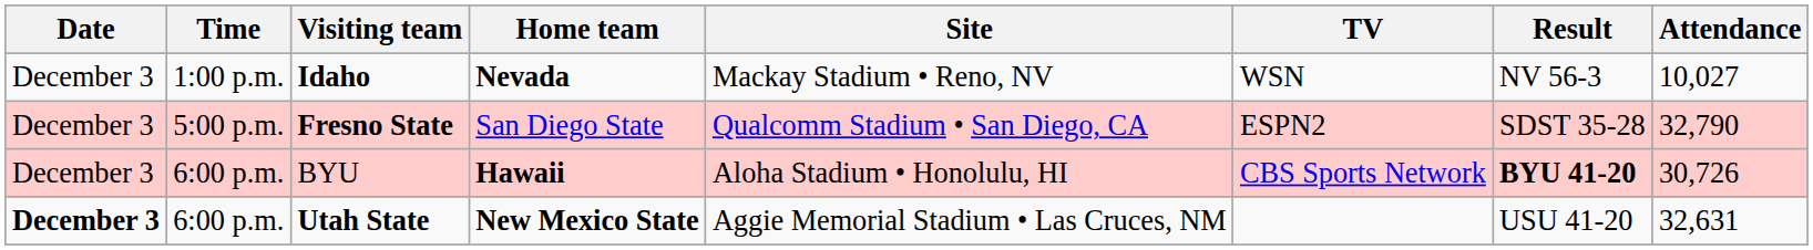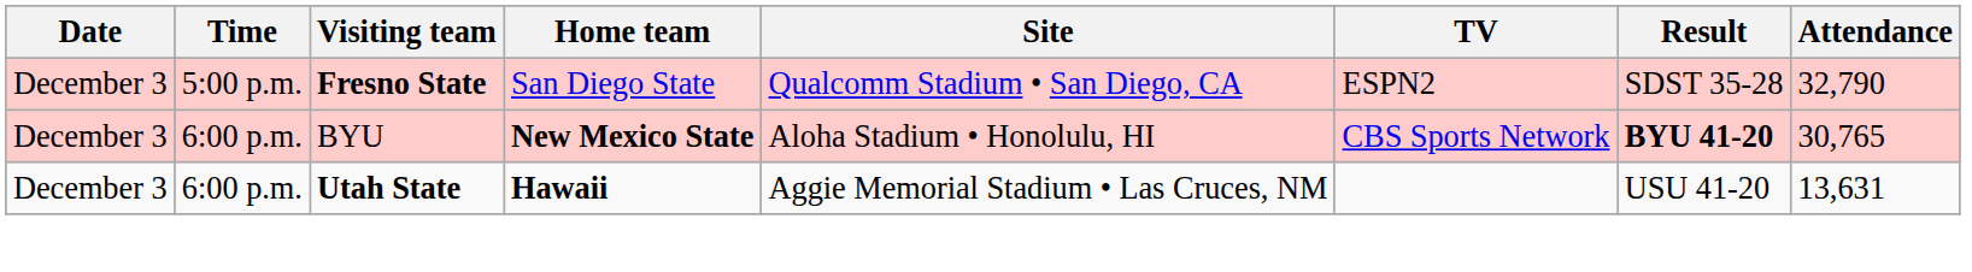- row: December 3 | 1:00 p.m. | Idaho | Nevada | Mackay Stadium • Reno, NV | WSN | NV 56-3 | 10,027
BYU | Home team: Hawaii -> New Mexico State
BYU | Attendance: 30,726 -> 30,765
Utah State | Date: bold -> normal
Utah State | Home team: New Mexico State -> Hawaii
Utah State | Attendance: 32,631 -> 13,631
